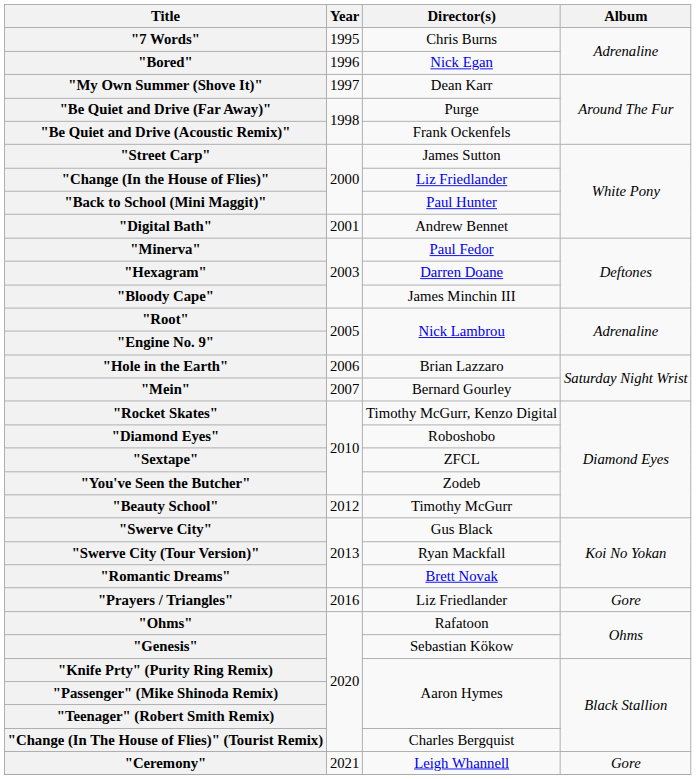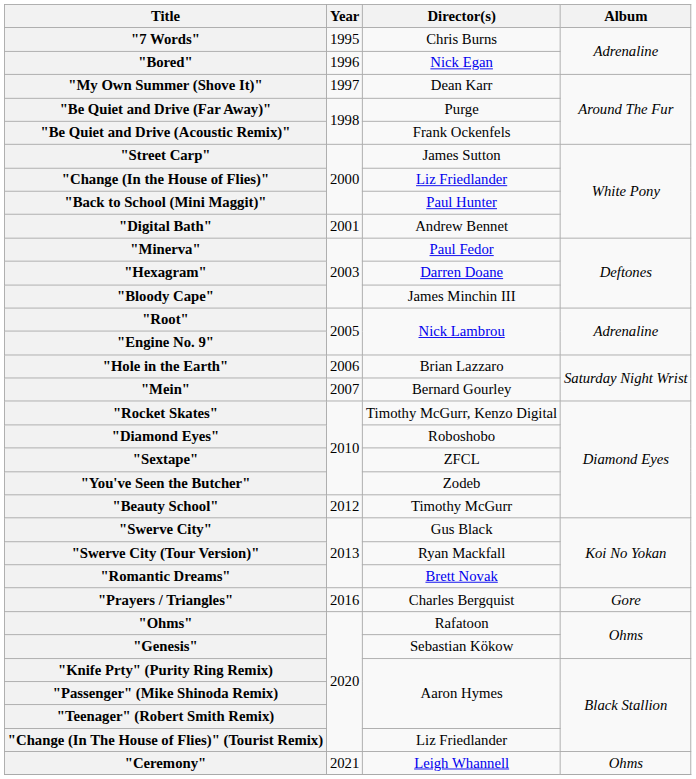"Prayers / Triangles" | Director(s): Liz Friedlander -> Charles Bergquist
"Change (In The House of Flies)" (Tourist Remix) | Director(s): Charles Bergquist -> Liz Friedlander
"Ceremony" | Album: Gore -> Ohms
